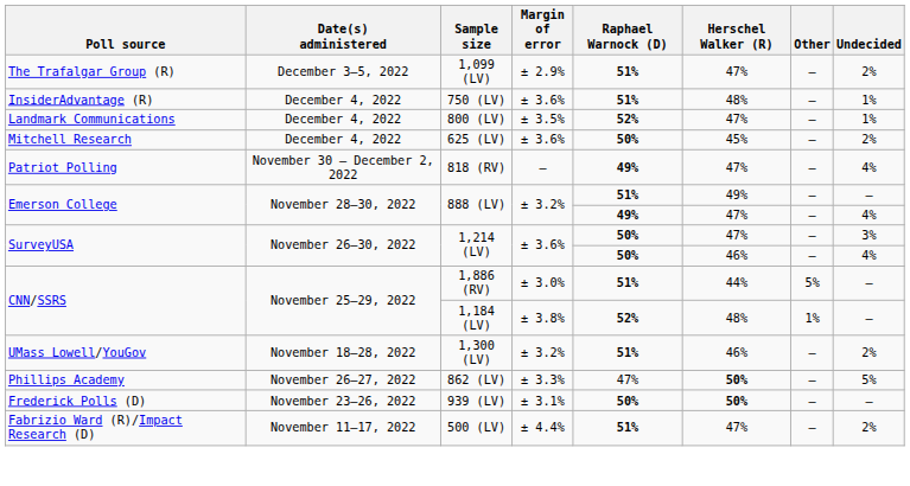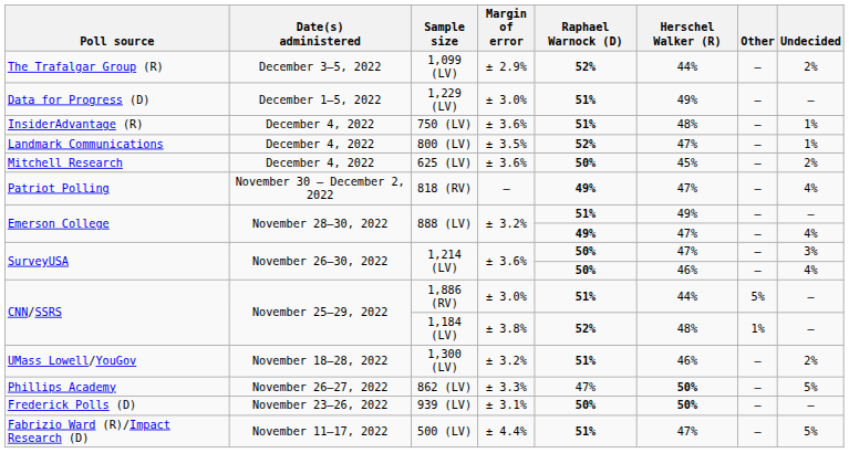1,099 (LV) | Raphael Warnock (D): 51% -> 52%
1,099 (LV) | Herschel Walker (R): 47% -> 44%
+ row: Data for Progress (D) | December 1–5, 2022 | 1,229 (LV) | ± 3.0% | 51% | 49% | – | –
500 (LV) | Undecided: 2% -> 5%
